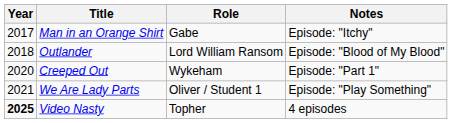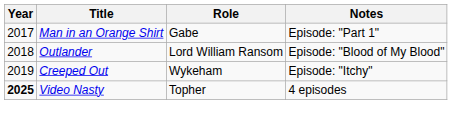Man in an Orange Shirt | Notes: Episode: "Itchy" -> Episode: "Part 1"
Creeped Out | Year: 2020 -> 2019
Creeped Out | Notes: Episode: "Part 1" -> Episode: "Itchy"
- row: 2021 | We Are Lady Parts | Oliver / Student 1 | Episode: "Play Something"
